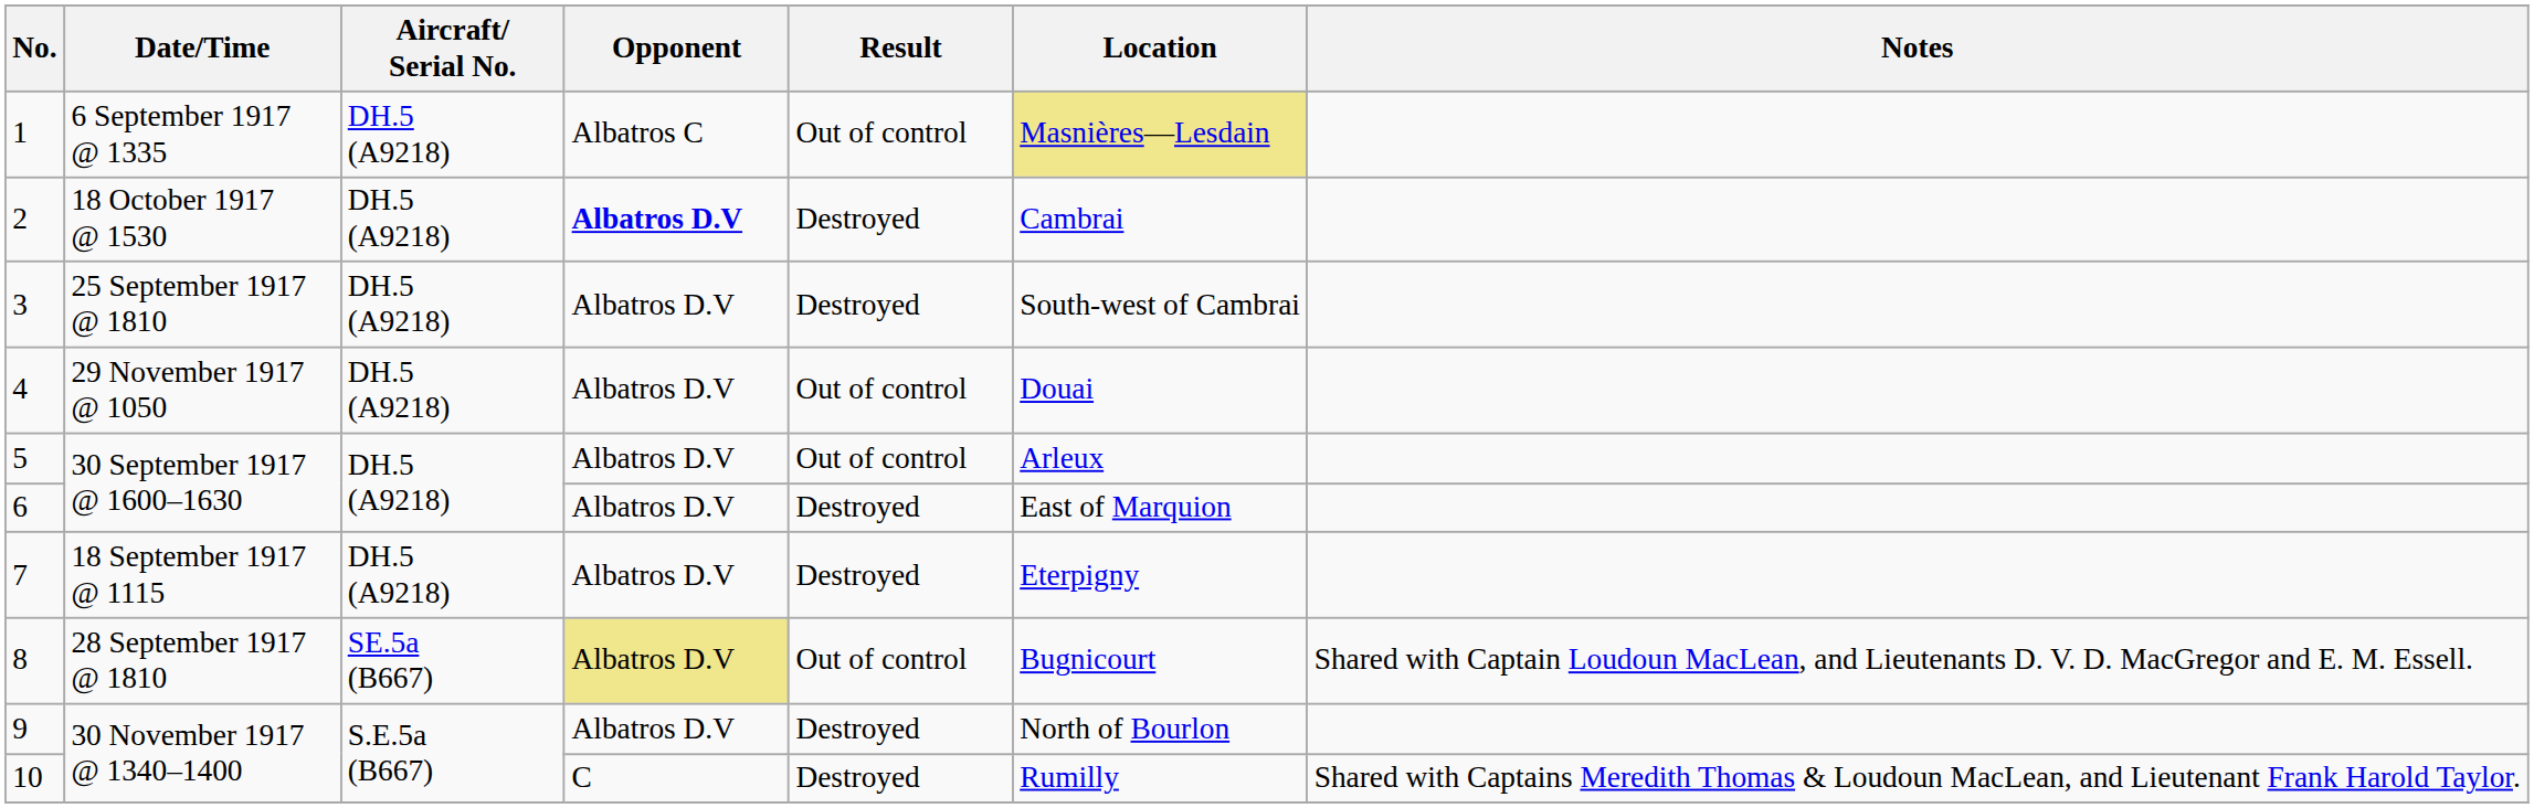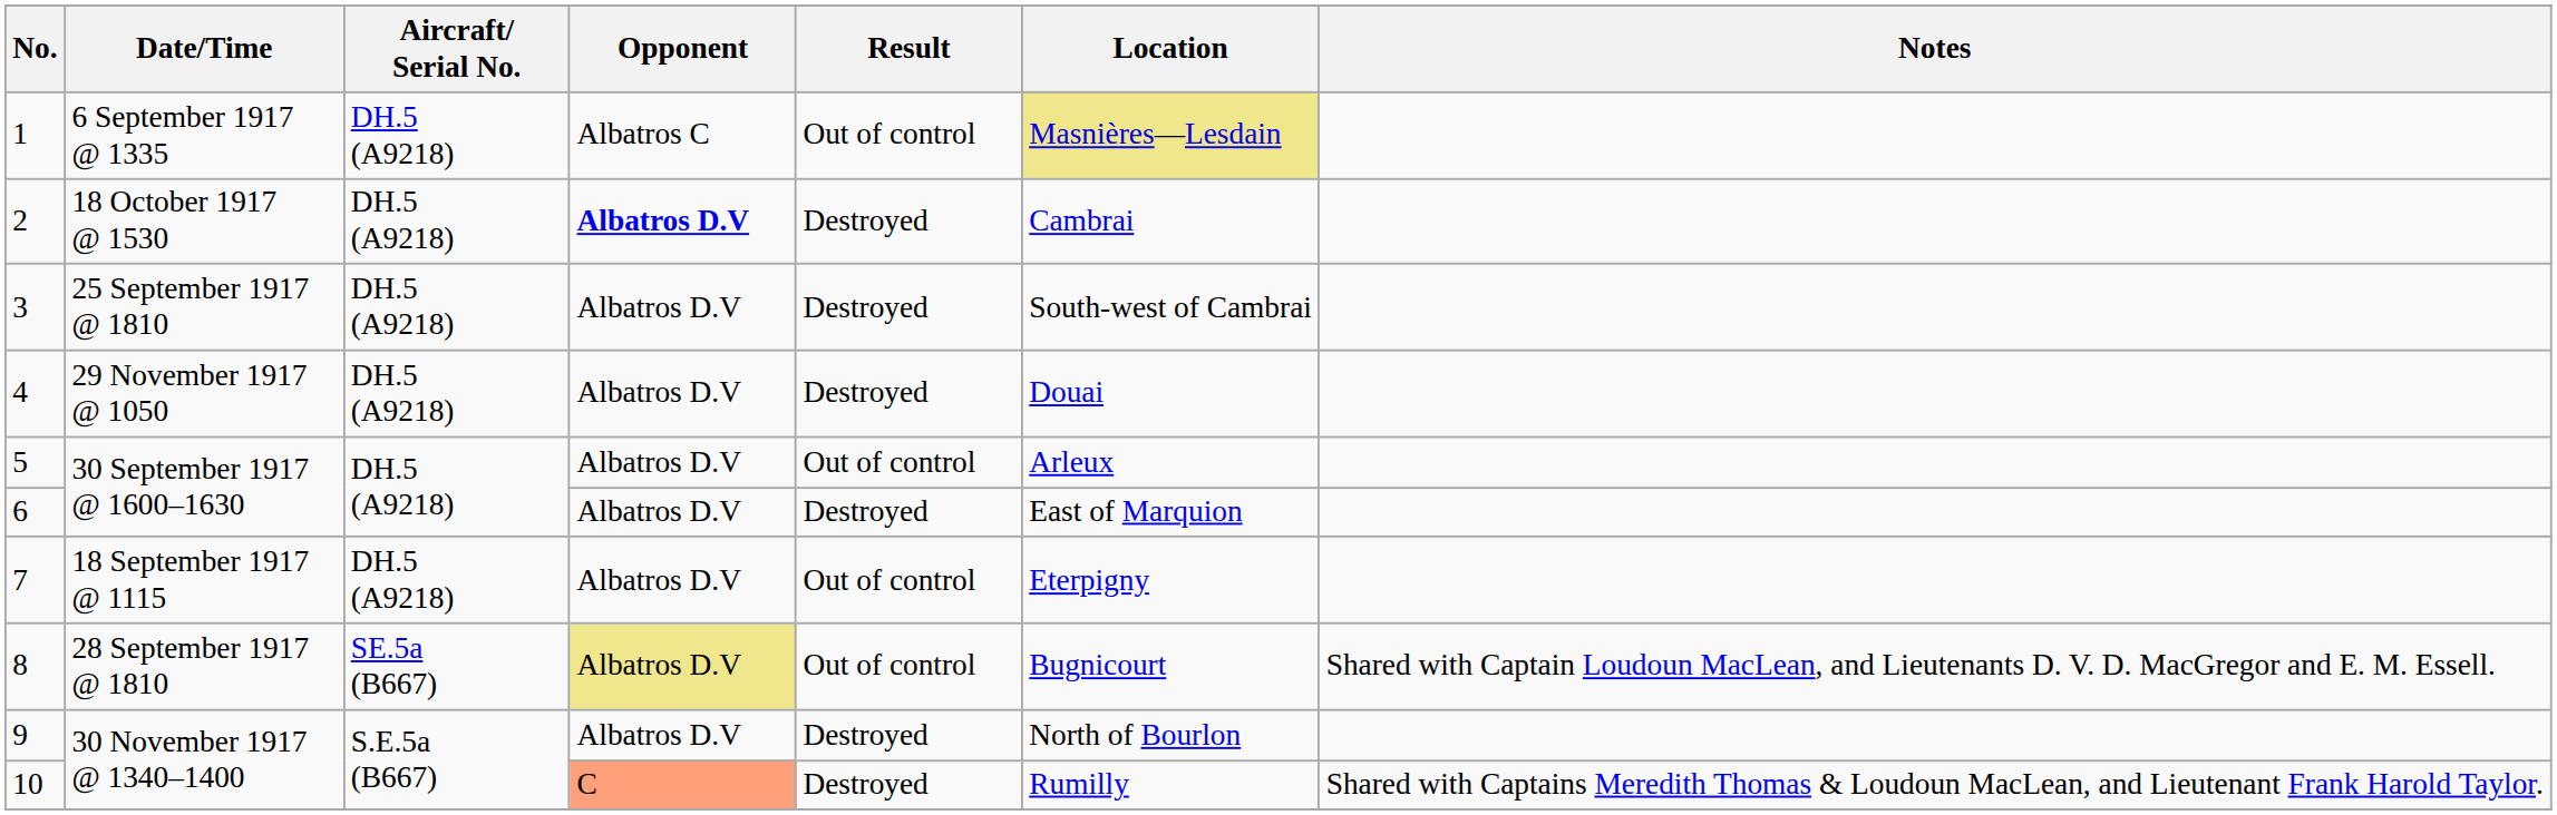4 | Result: Out of control -> Destroyed
7 | Result: Destroyed -> Out of control
10 | Opponent: no background -> lightsalmon background
